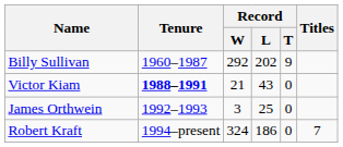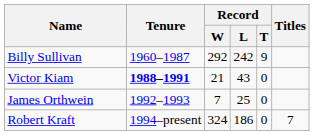Billy Sullivan | Record / L: 202 -> 242
James Orthwein | Record / W: 3 -> 7
